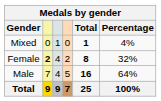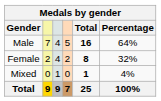rows swapped: Male <-> Mixed
Female | column 2: bold -> normal
